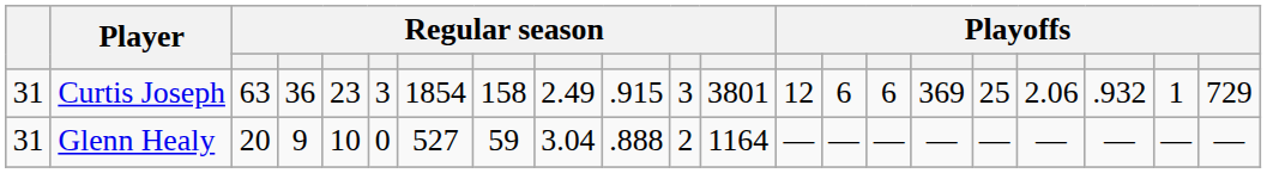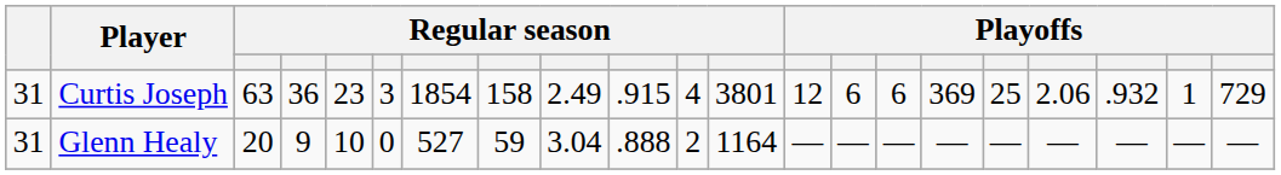Curtis Joseph | column 11: 3 -> 4
